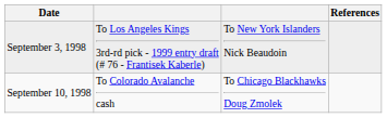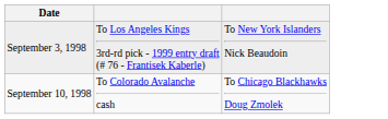- column: References
